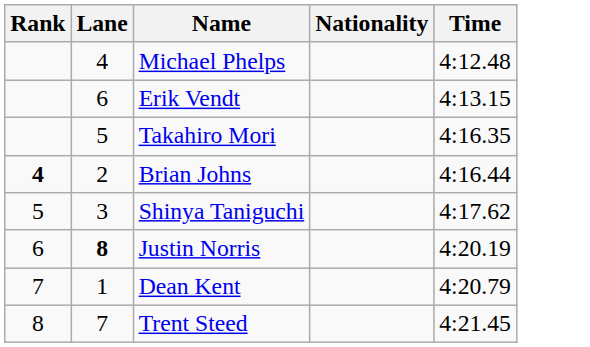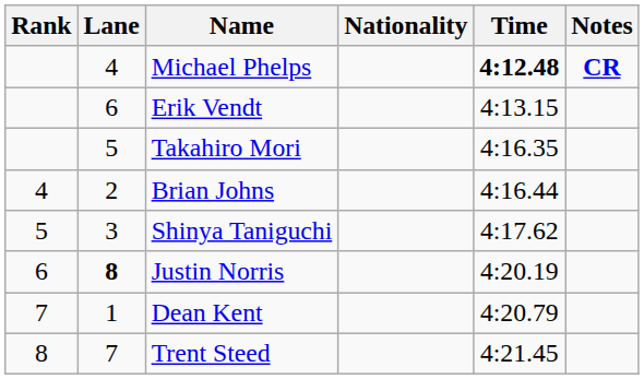+ column: Notes | CR
Michael Phelps | Time: normal -> bold
Brian Johns | Rank: bold -> normal
